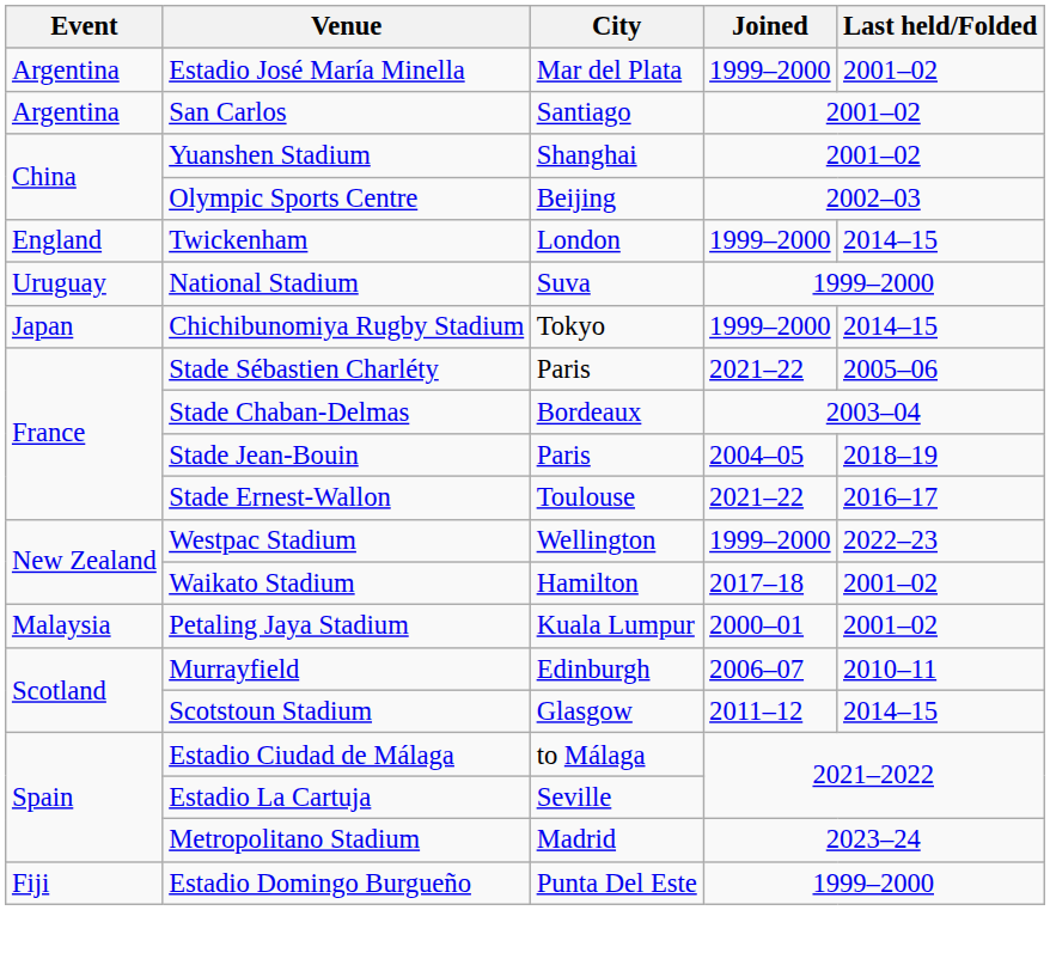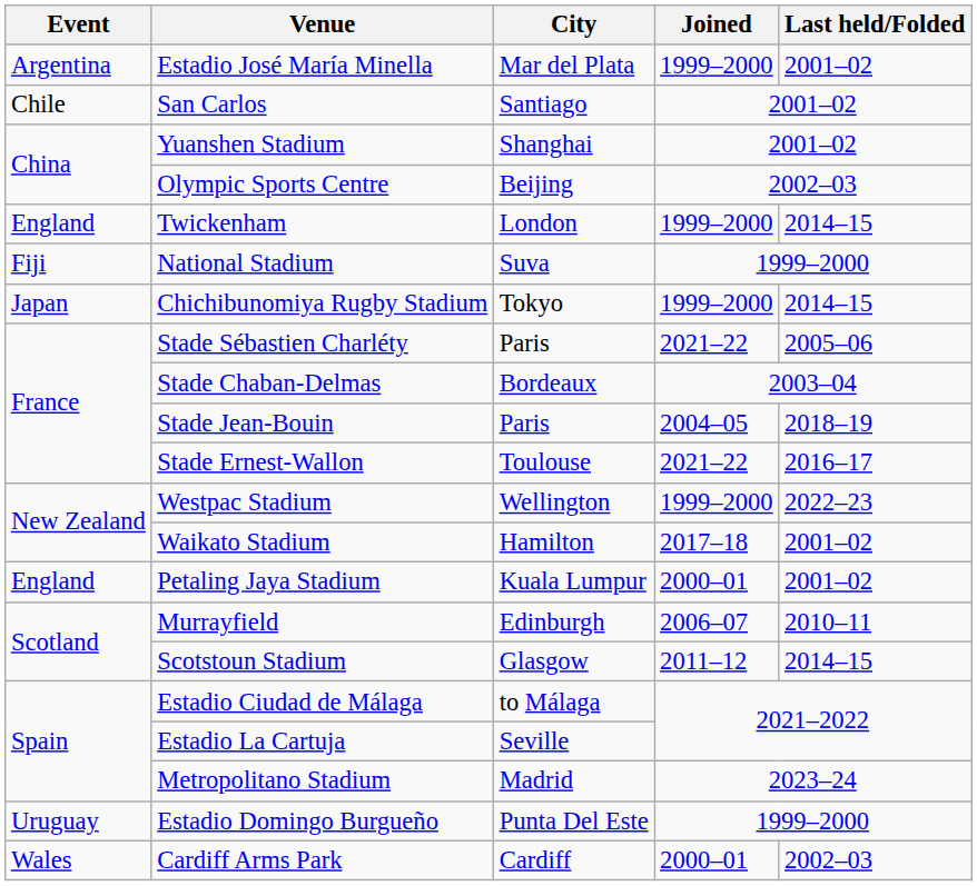San Carlos | Event: Argentina -> Chile
National Stadium | Event: Uruguay -> Fiji
Petaling Jaya Stadium | Event: Malaysia -> England
Estadio Domingo Burgueño | Event: Fiji -> Uruguay
+ row: Wales | Cardiff Arms Park | Cardiff | 2000–01 | 2002–03
